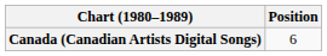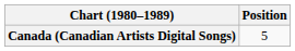Canada (Canadian Artists Digital Songs) | Position: 6 -> 5
